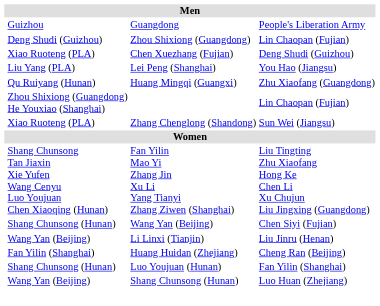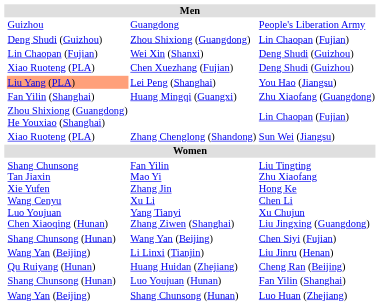+ row: Lin Chaopan (Fujian) | Wei Xin (Shanxi) | Deng Shudi (Guizhou)
Lei Peng (Shanghai) | column 2: no background -> lightsalmon background
Huang Mingqi (Guangxi) | column 2: Qu Ruiyang (Hunan) -> Fan Yilin (Shanghai)
Huang Huidan (Zhejiang) | column 2: Fan Yilin (Shanghai) -> Qu Ruiyang (Hunan)
